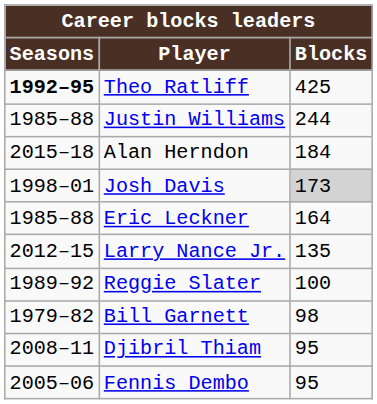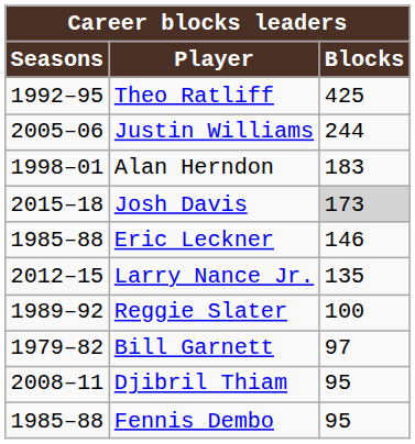Theo Ratliff | Seasons: bold -> normal
Justin Williams | Seasons: 1985–88 -> 2005–06
Alan Herndon | Seasons: 2015–18 -> 1998–01
Alan Herndon | Blocks: 184 -> 183
Josh Davis | Seasons: 1998–01 -> 2015–18
Eric Leckner | Blocks: 164 -> 146
Bill Garnett | Blocks: 98 -> 97
Fennis Dembo | Seasons: 2005–06 -> 1985–88
